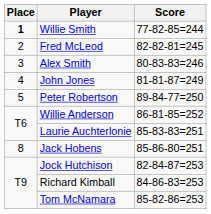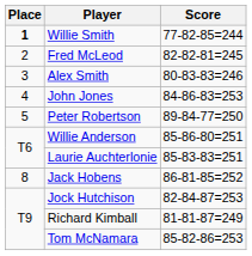John Jones | Score: 81-81-87=249 -> 84-86-83=253
Willie Anderson | Score: 86-81-85=252 -> 85-86-80=251
Jack Hobens | Score: 85-86-80=251 -> 86-81-85=252
Richard Kimball | Score: 84-86-83=253 -> 81-81-87=249
